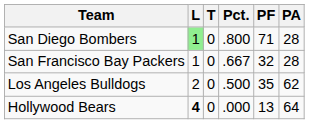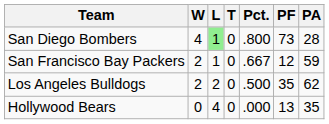+ column: W | 4 | 2 | 2 | 0
San Diego Bombers | PF: 71 -> 73
San Francisco Bay Packers | PF: 32 -> 12
San Francisco Bay Packers | PA: 28 -> 59
Hollywood Bears | L: bold -> normal
Hollywood Bears | PA: 64 -> 35
